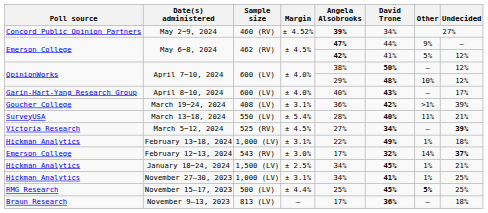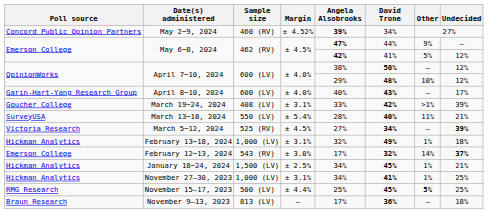March 19−24, 2024 | Angela Alsobrooks: 36% -> 33%
February 13−18, 2024 | Angela Alsobrooks: 22% -> 32%
